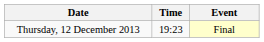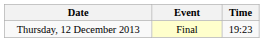columns swapped: Time <-> Event
